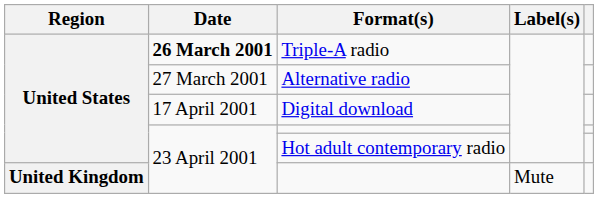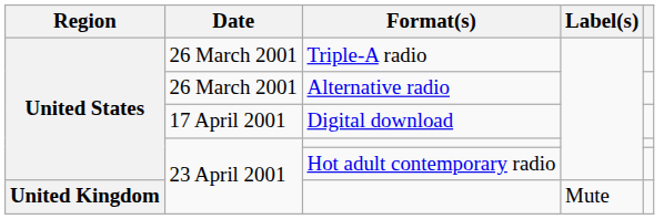Triple-A radio | Date: bold -> normal
Alternative radio | Date: 27 March 2001 -> 26 March 2001
